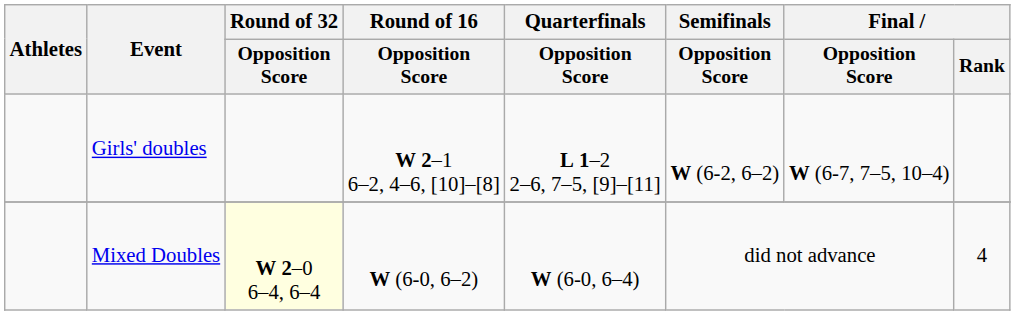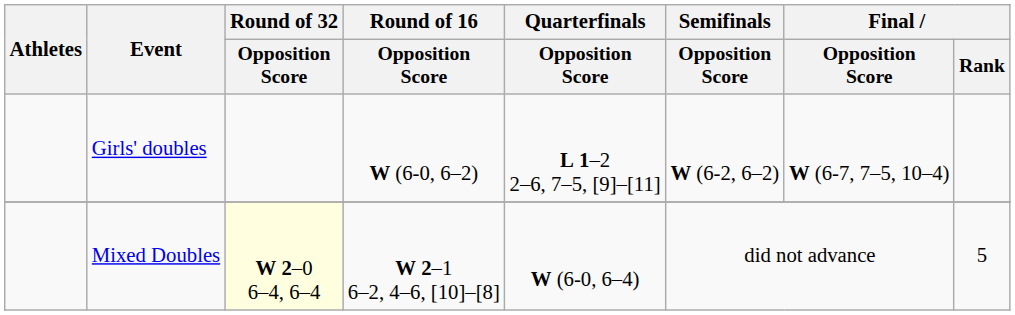Girls' doubles | Round of 16 / Opposition Score: W 2–1 6–2, 4–6, [10]–[8] -> W (6-0, 6–2)
Mixed Doubles | Round of 16 / Opposition Score: W (6-0, 6–2) -> W 2–1 6–2, 4–6, [10]–[8]
Mixed Doubles | Final / Rank: 4 -> 5
